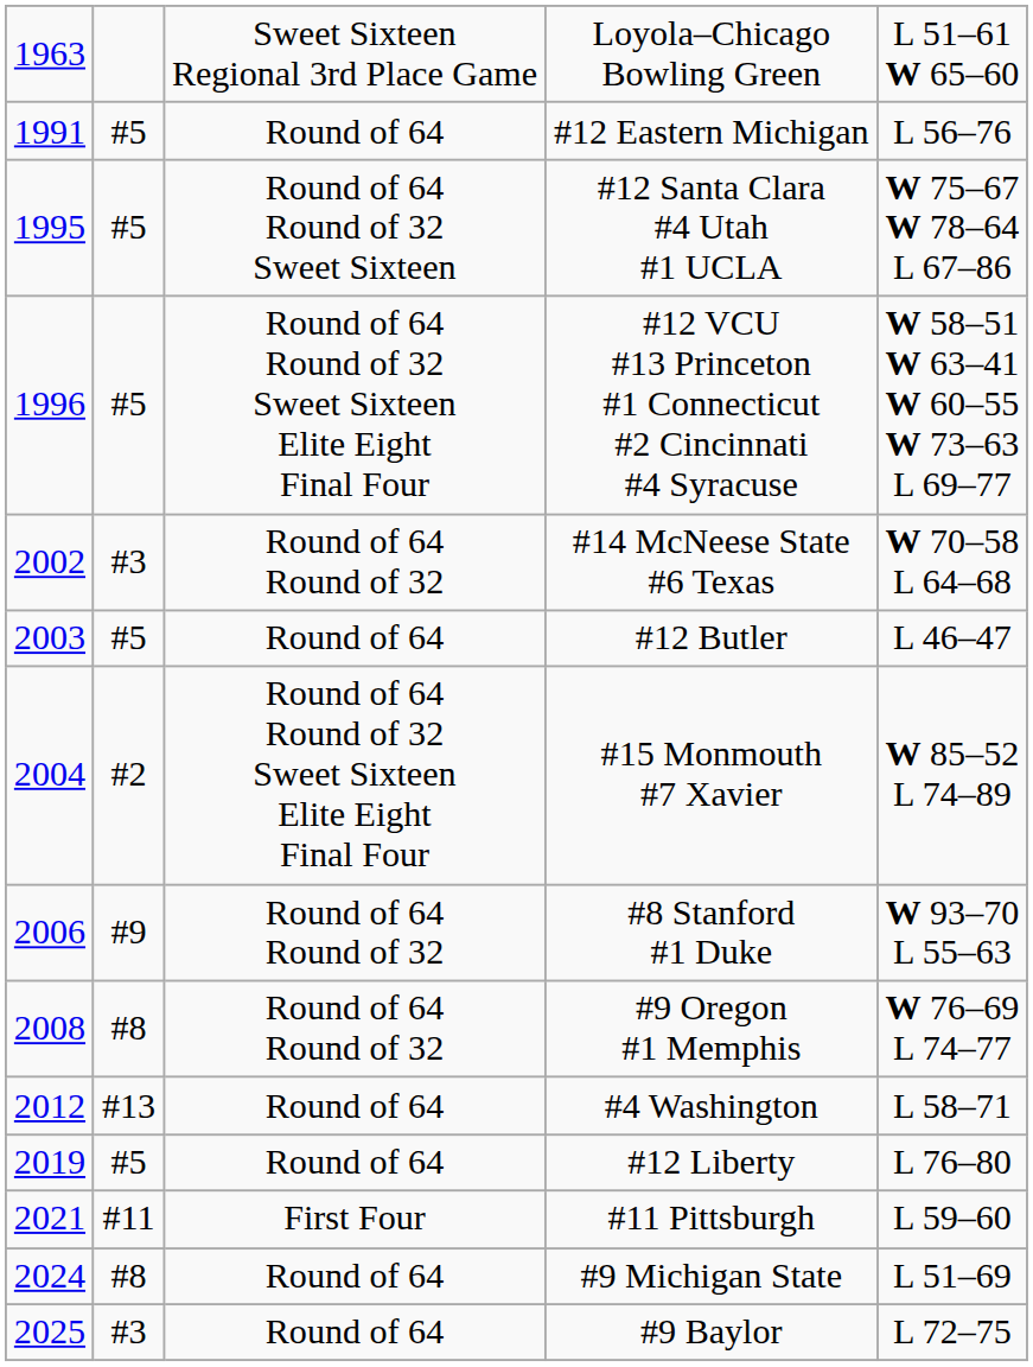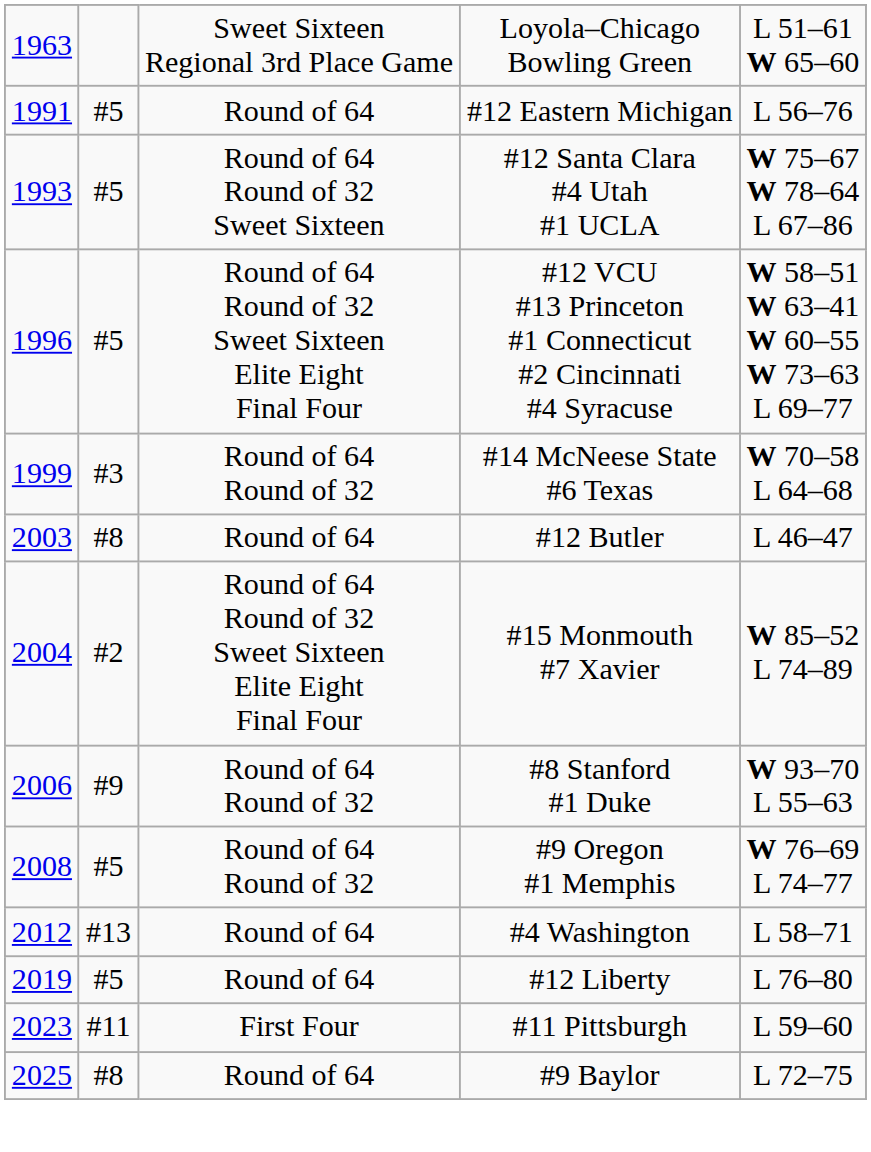#12 Santa Clara #4 Utah #1 UCLA | column 1: 1995 -> 1993
#14 McNeese State #6 Texas | column 1: 2002 -> 1999
#12 Butler | column 2: #5 -> #8
#9 Oregon #1 Memphis | column 2: #8 -> #5
#11 Pittsburgh | column 1: 2021 -> 2023
- row: 2024 | #8 | Round of 64 | #9 Michigan State | L 51–69
#9 Baylor | column 2: #3 -> #8
